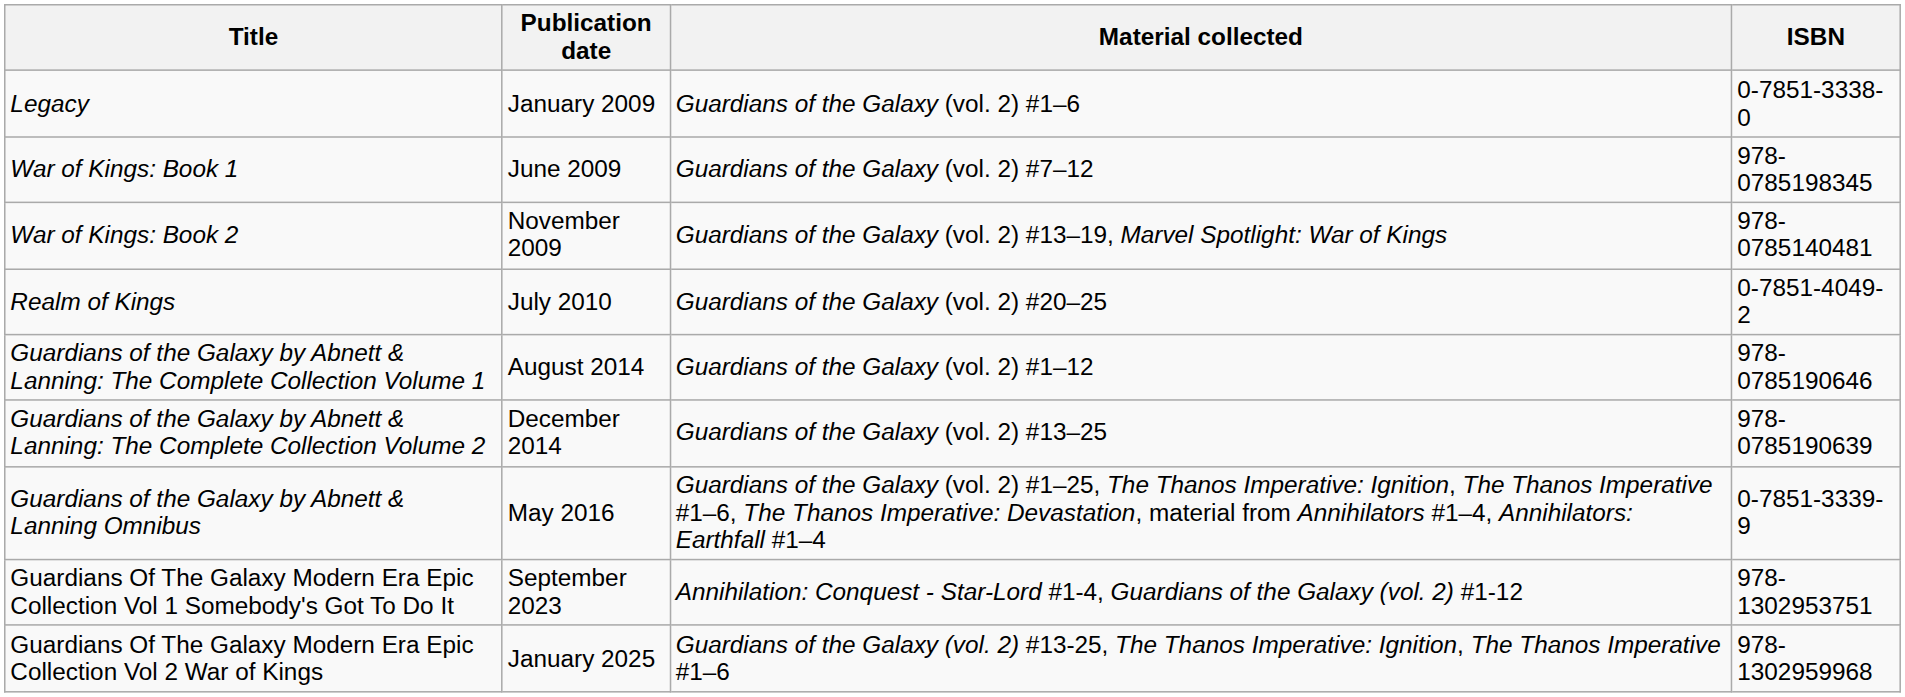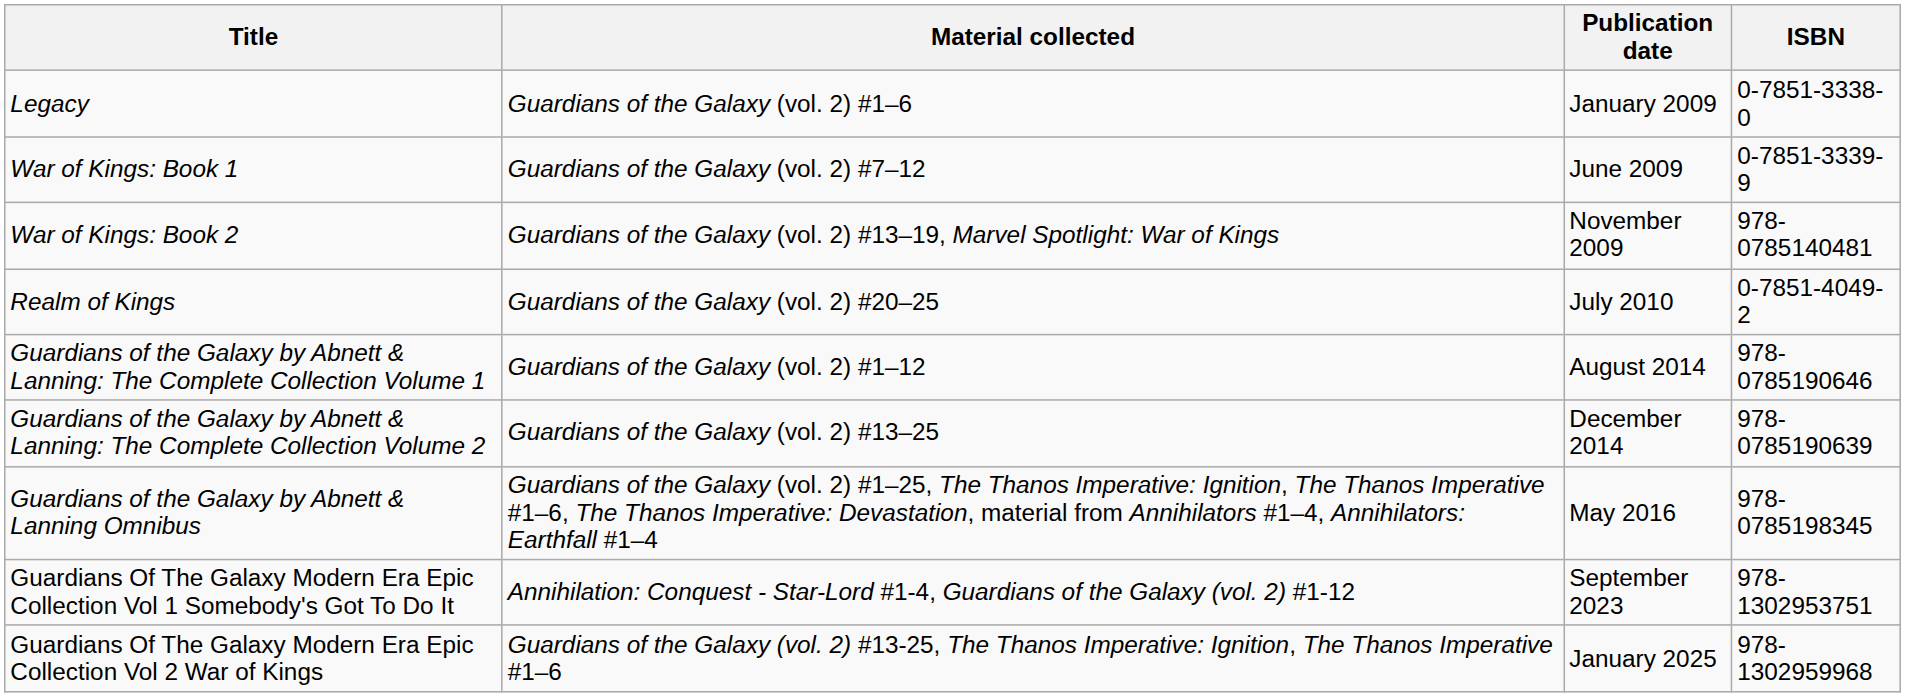columns swapped: Material collected <-> Publication date
War of Kings: Book 1 | ISBN: 978-0785198345 -> 0-7851-3339-9
Guardians of the Galaxy by Abnett & Lanning Omnibus | ISBN: 0-7851-3339-9 -> 978-0785198345
